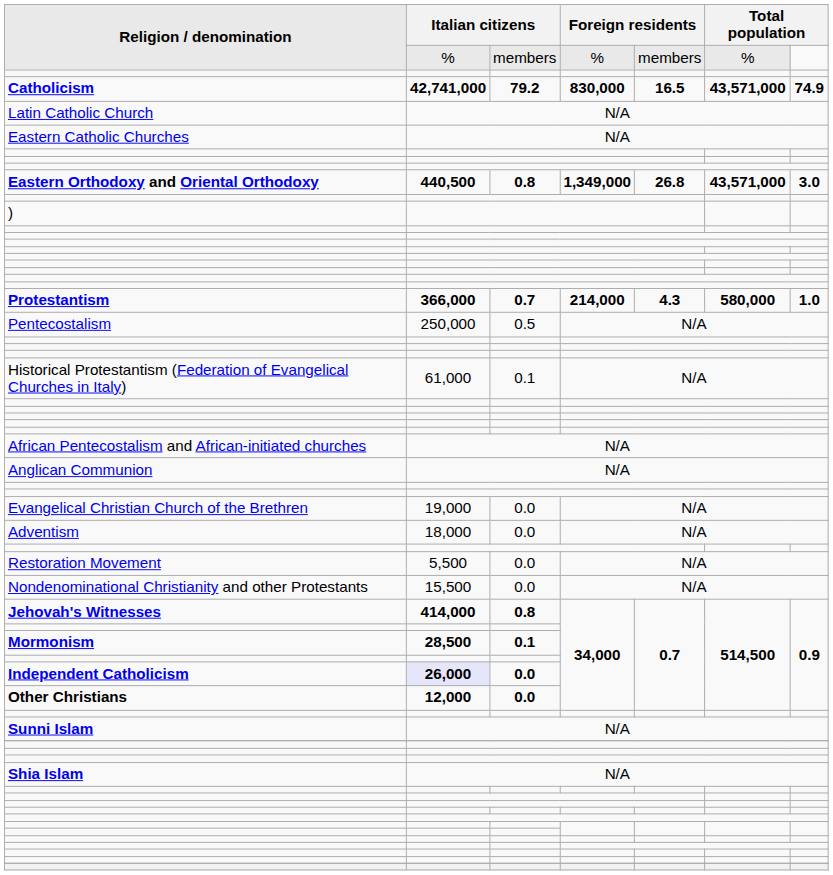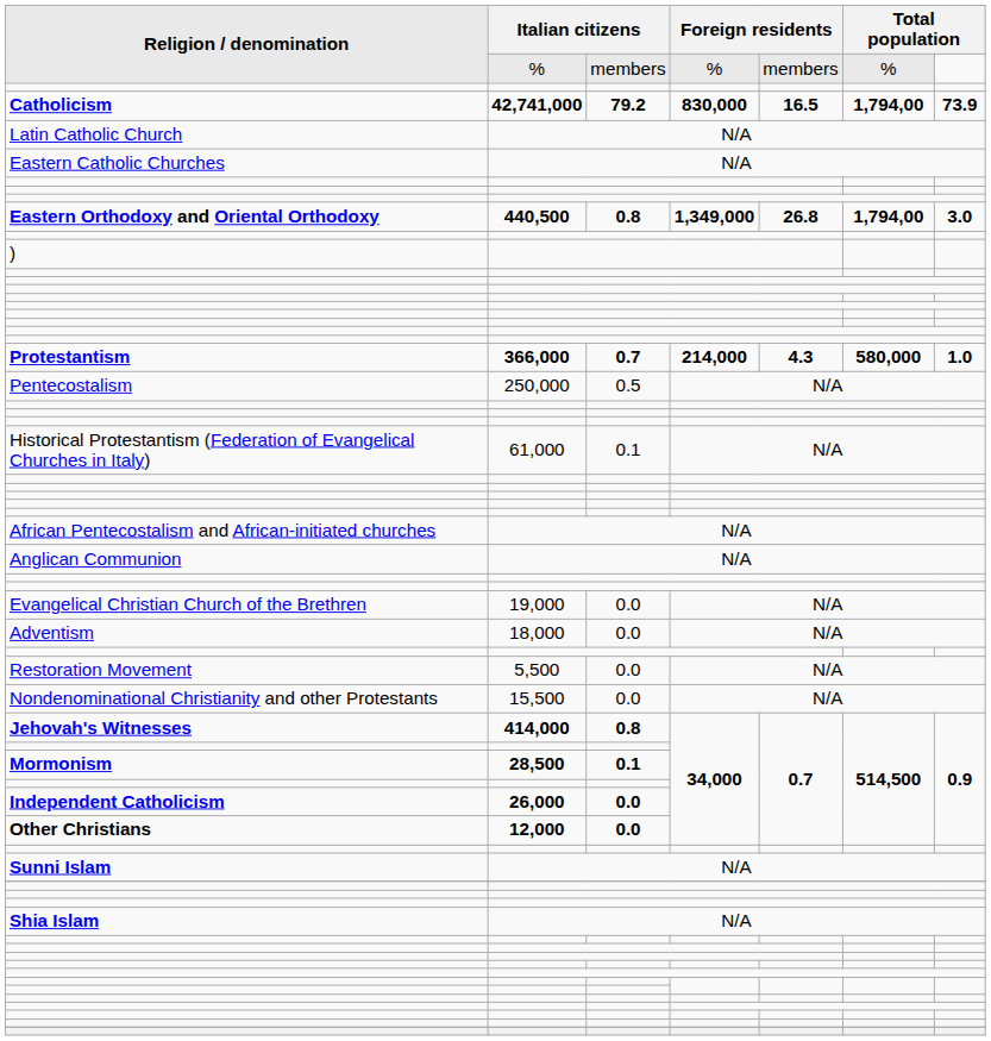Catholicism | column 6: 43,571,000 -> 1,794,00
Catholicism | column 7: 74.9 -> 73.9
Eastern Orthodoxy and Oriental Orthodoxy | column 6: 43,571,000 -> 1,794,00
Independent Catholicism | column 2: lavender background -> no background
